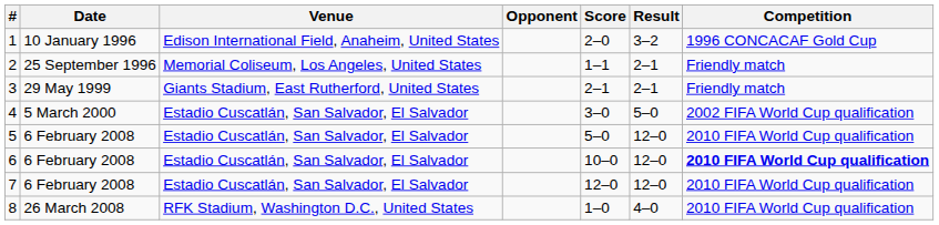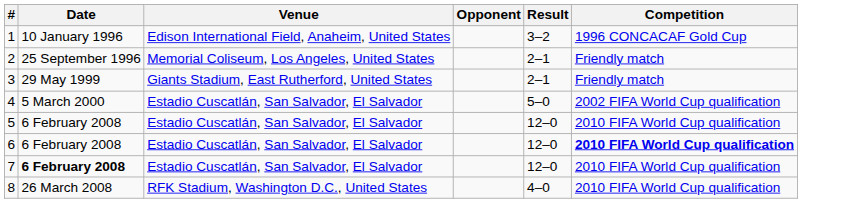- column: Score | 2–0 | 1–1 | 2–1 | 3–0 | 5–0 | 10–0 | 12–0 | 1–0
7 | Date: normal -> bold
